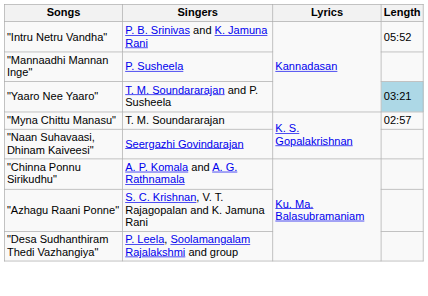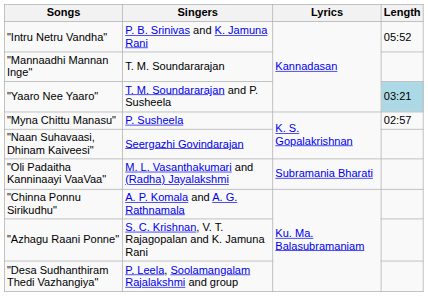"Mannaadhi Mannan Inge" | Singers: P. Susheela -> T. M. Soundararajan
"Myna Chittu Manasu" | Singers: T. M. Soundararajan -> P. Susheela
+ row: "Oli Padaitha Kanninaayi VaaVaa" | M. L. Vasanthakumari and (Radha) Jayalakshmi | Subramania Bharati
